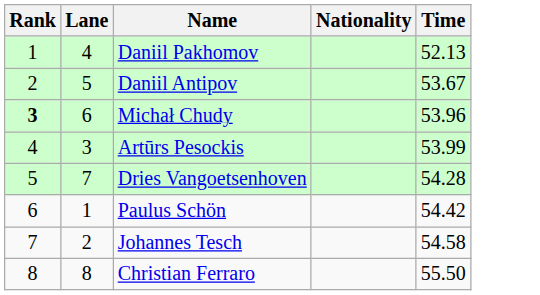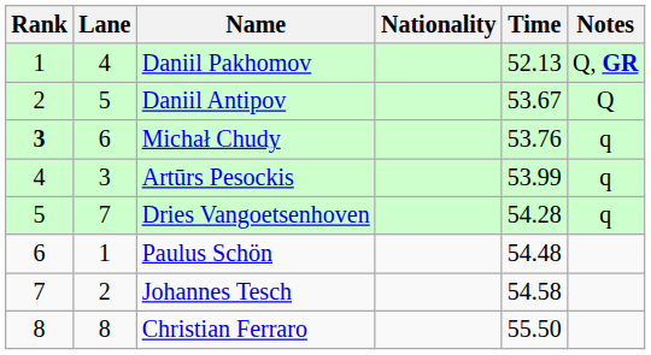+ column: Notes | Q, GR | Q | q | q | q
Michał Chudy | Time: 53.96 -> 53.76
Paulus Schön | Time: 54.42 -> 54.48
